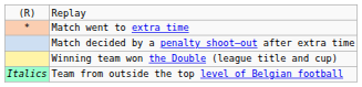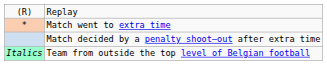- row: Winning team won the Double (league title and cup)
